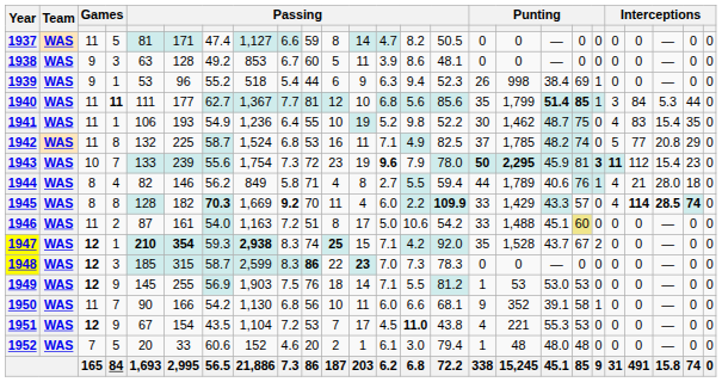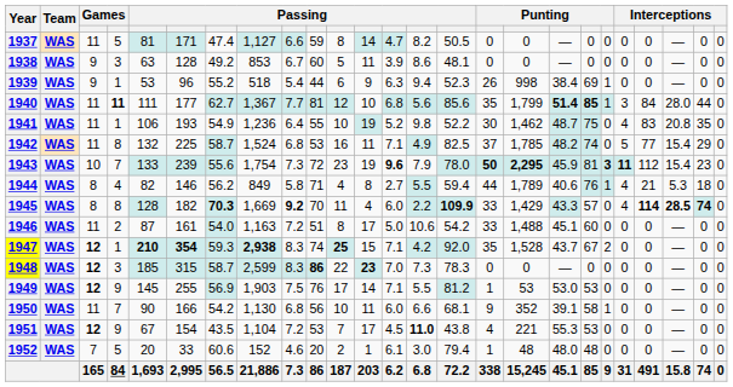1940 | column 23: 5.3 -> 28.0
1941 | column 23: 15.4 -> 20.8
1942 | column 23: 20.8 -> 15.4
1944 | column 23: 28.0 -> 5.3
1946 | column 19: khaki background -> no background
1949 | column 11: 18 -> 17
